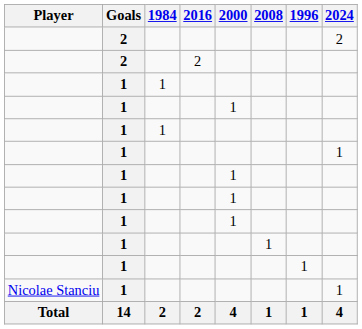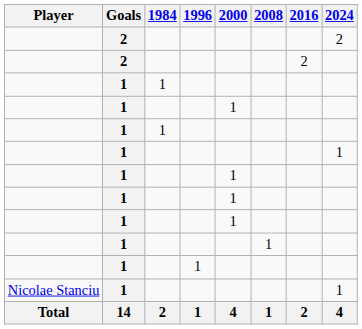columns swapped: 1996 <-> 2016
